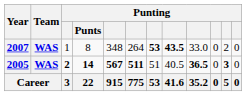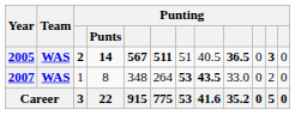rows swapped: 2005 <-> 2007
